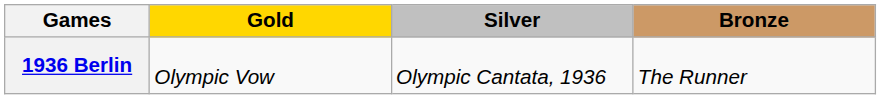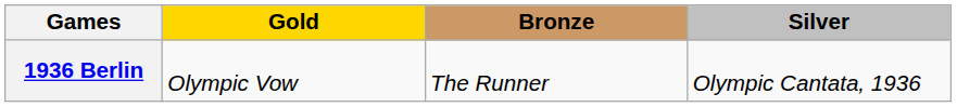columns swapped: Silver <-> Bronze
